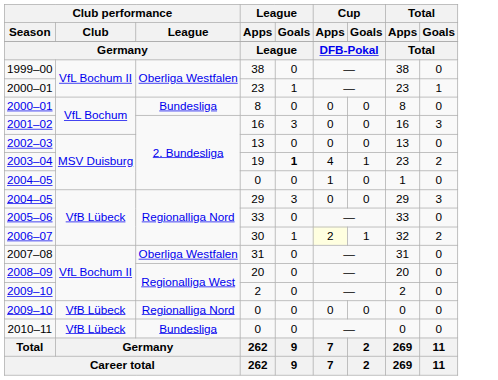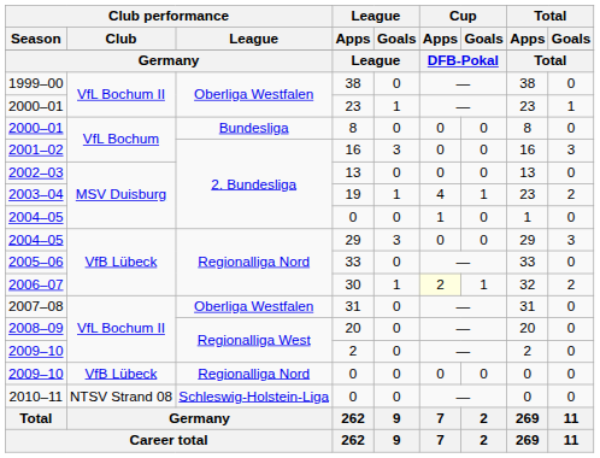19 | League / Goals: bold -> normal
2010–11 / 0 | Club performance / Club: VfB Lübeck -> NTSV Strand 08
2010–11 / 0 | Club performance / League: Bundesliga -> Schleswig-Holstein-Liga
